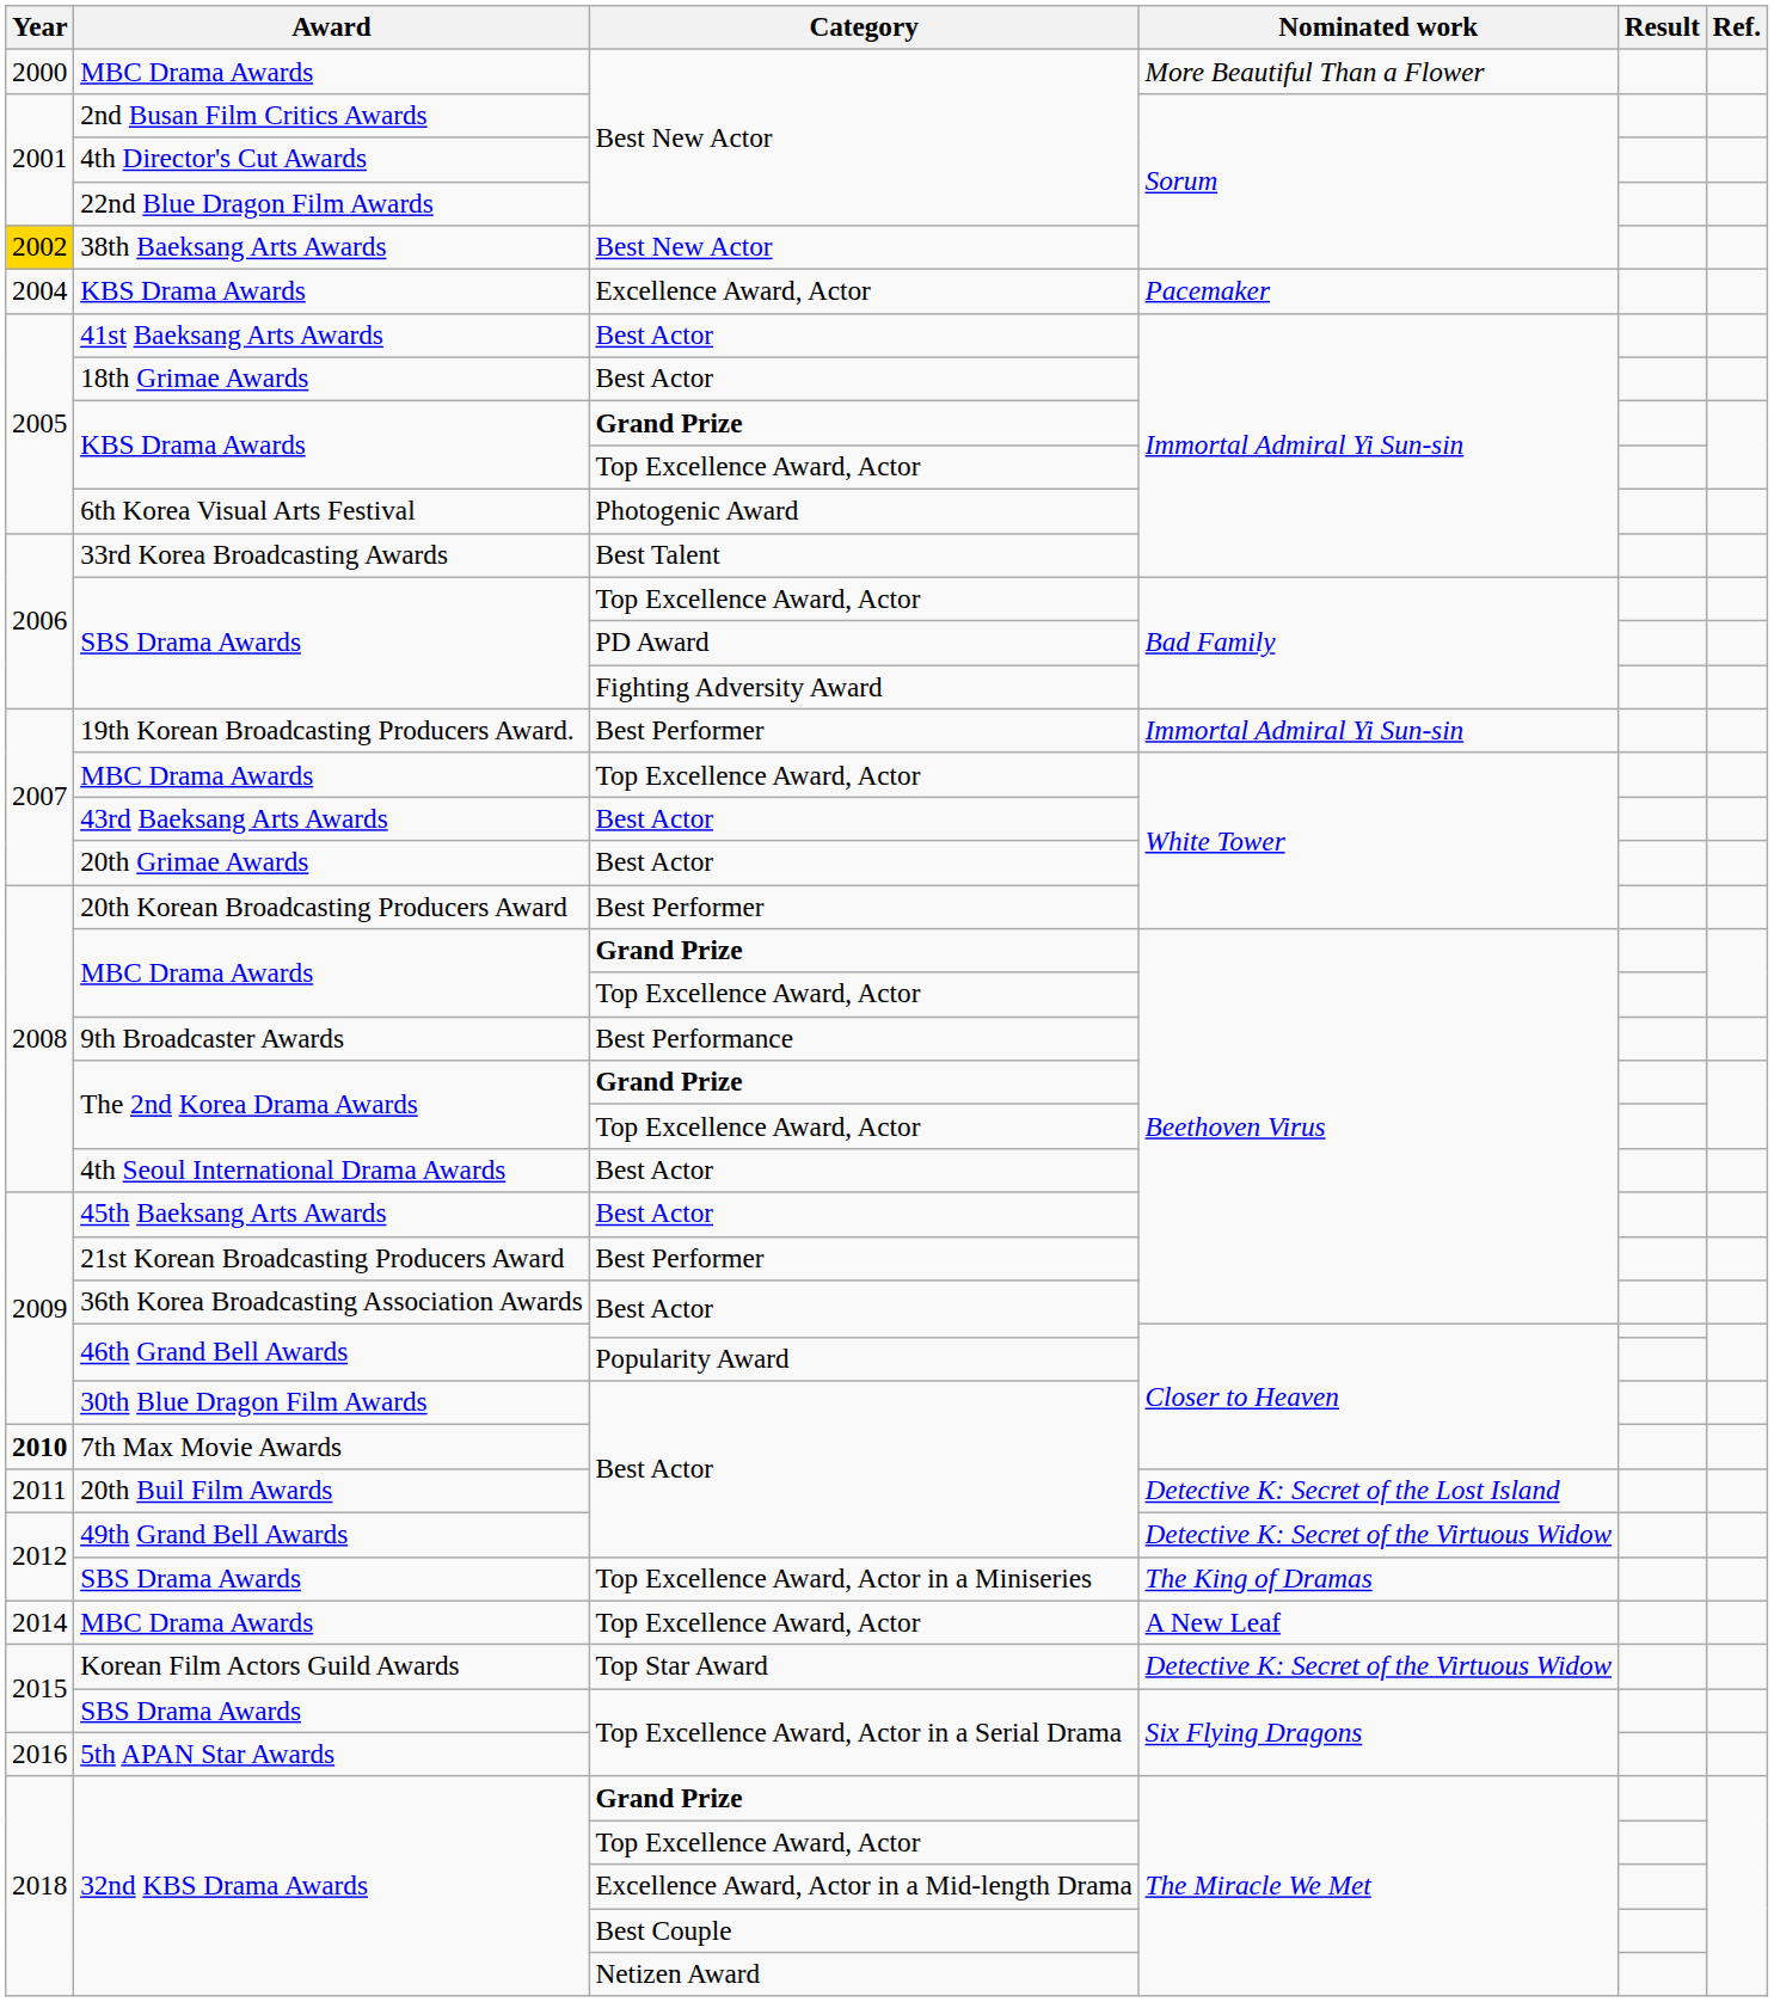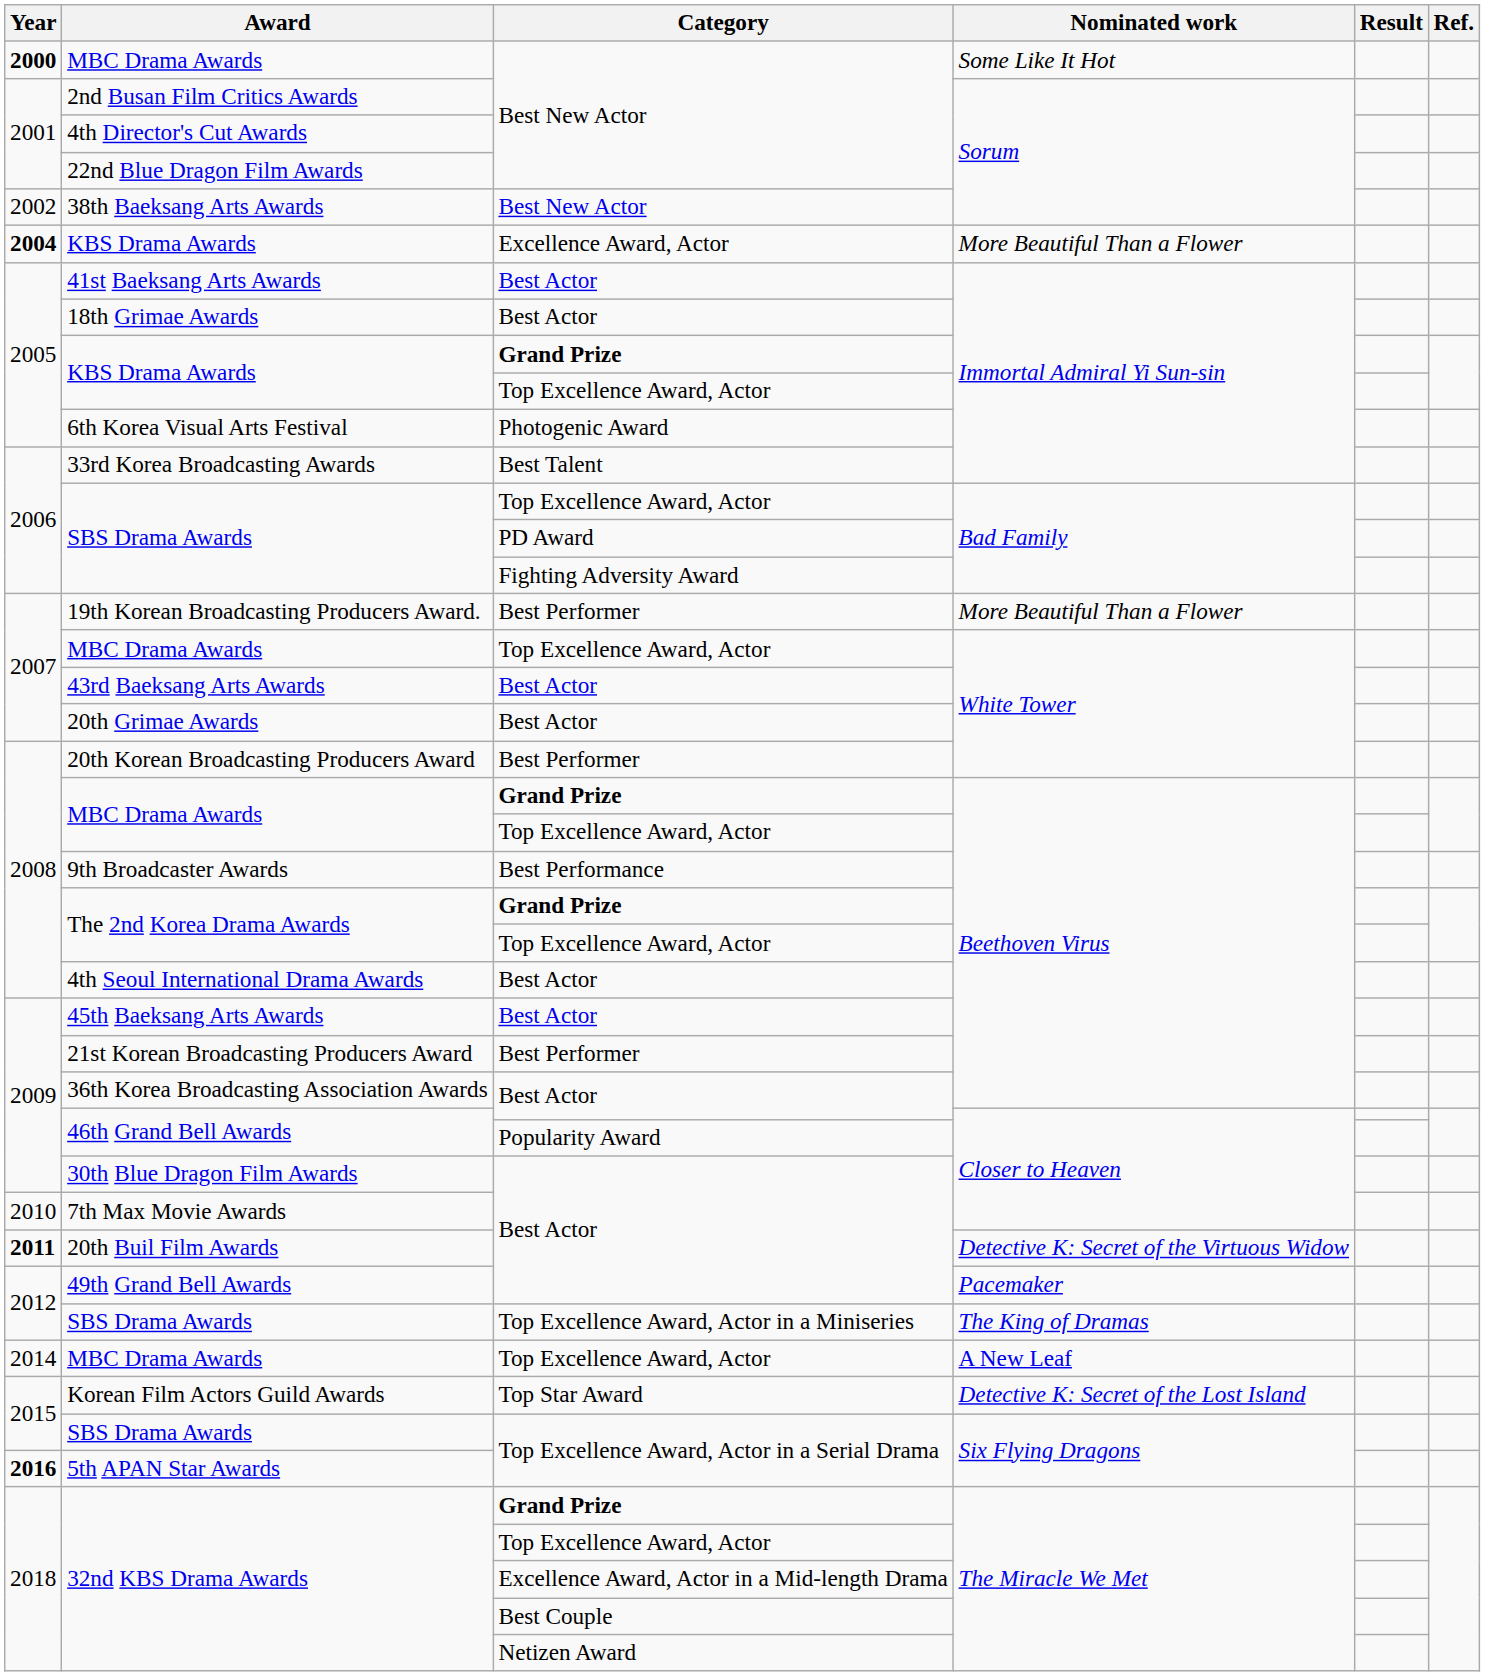MBC Drama Awards / Best New Actor | Year: normal -> bold
MBC Drama Awards / Best New Actor | Nominated work: More Beautiful Than a Flower -> Some Like It Hot
38th Baeksang Arts Awards | Year: gold background -> no background
KBS Drama Awards / Excellence Award, Actor | Year: normal -> bold
KBS Drama Awards / Excellence Award, Actor | Nominated work: Pacemaker -> More Beautiful Than a Flower
19th Korean Broadcasting Producers Award. | Nominated work: Immortal Admiral Yi Sun-sin -> More Beautiful Than a Flower
7th Max Movie Awards | Year: bold -> normal
20th Buil Film Awards | Year: normal -> bold
20th Buil Film Awards | Nominated work: Detective K: Secret of the Lost Island -> Detective K: Secret of the Virtuous Widow
49th Grand Bell Awards | Nominated work: Detective K: Secret of the Virtuous Widow -> Pacemaker
Korean Film Actors Guild Awards | Nominated work: Detective K: Secret of the Virtuous Widow -> Detective K: Secret of the Lost Island
5th APAN Star Awards | Year: normal -> bold
